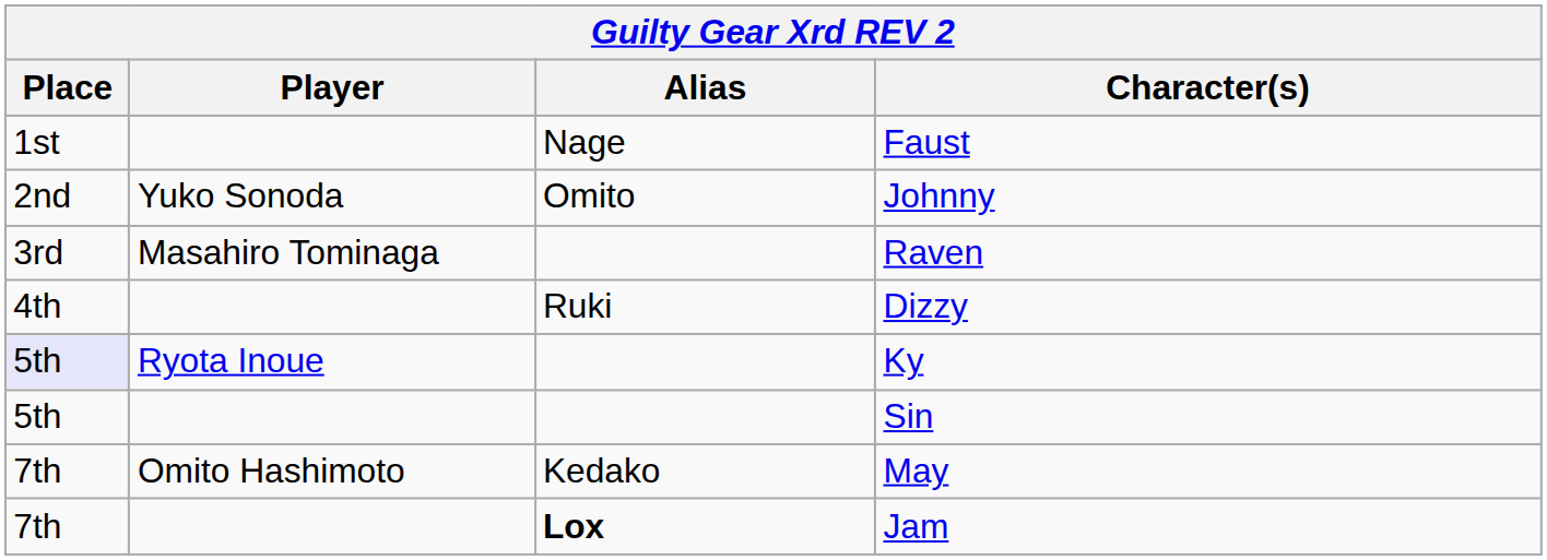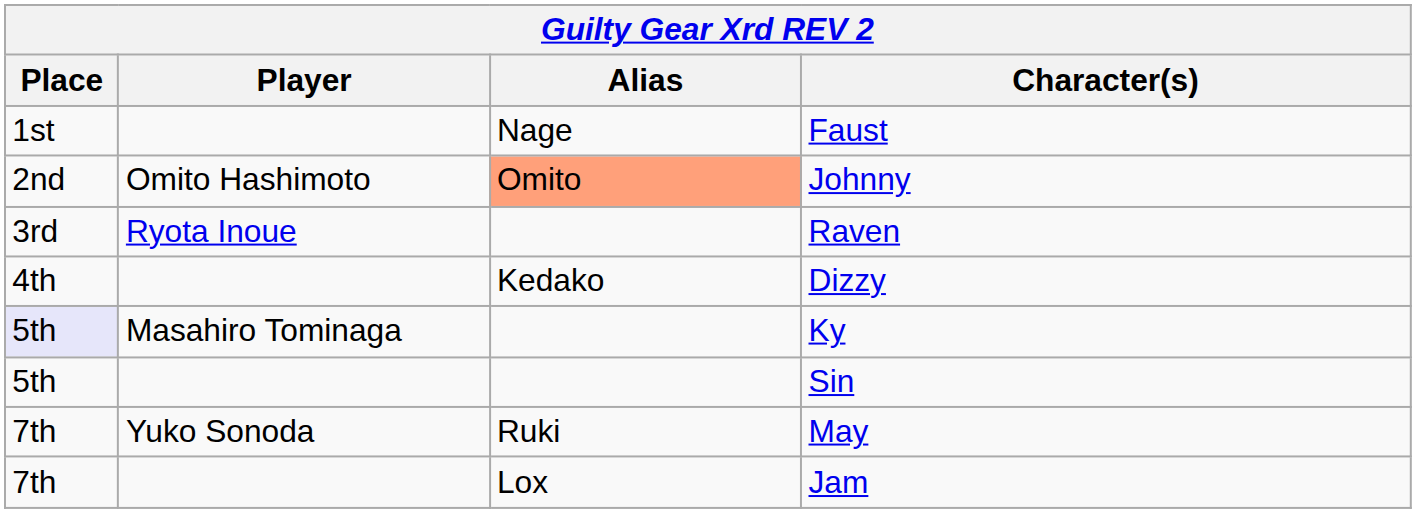Johnny | Player: Yuko Sonoda -> Omito Hashimoto
Johnny | Alias: no background -> lightsalmon background
Raven | Player: Masahiro Tominaga -> Ryota Inoue
Dizzy | Alias: Ruki -> Kedako
Ky | Player: Ryota Inoue -> Masahiro Tominaga
May | Player: Omito Hashimoto -> Yuko Sonoda
May | Alias: Kedako -> Ruki
Jam | Alias: bold -> normal
